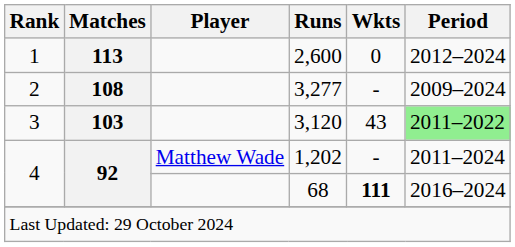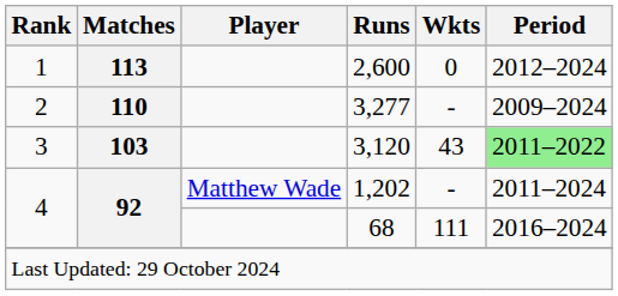3,277 | Matches: 108 -> 110
68 | Wkts: bold -> normal
